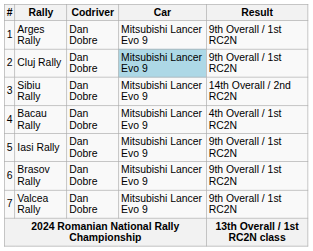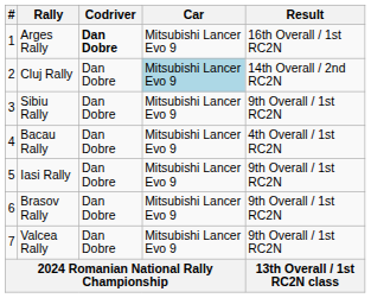Arges Rally | Codriver: normal -> bold
Arges Rally | Result: 9th Overall / 1st RC2N -> 16th Overall / 1st RC2N
Cluj Rally | Result: 9th Overall / 1st RC2N -> 14th Overall / 2nd RC2N
Sibiu Rally | Result: 14th Overall / 2nd RC2N -> 9th Overall / 1st RC2N
